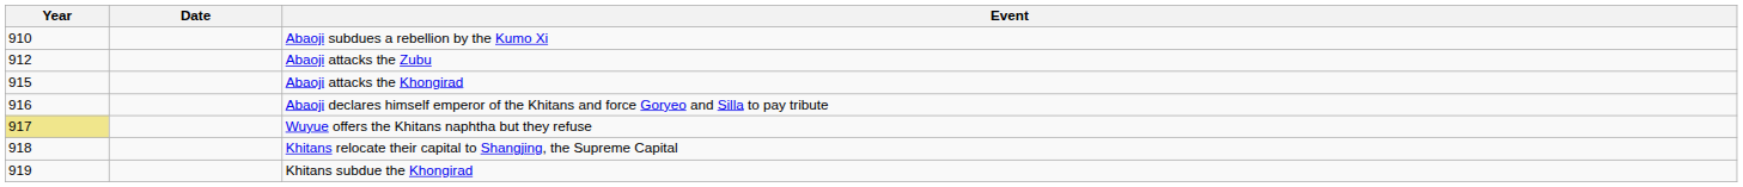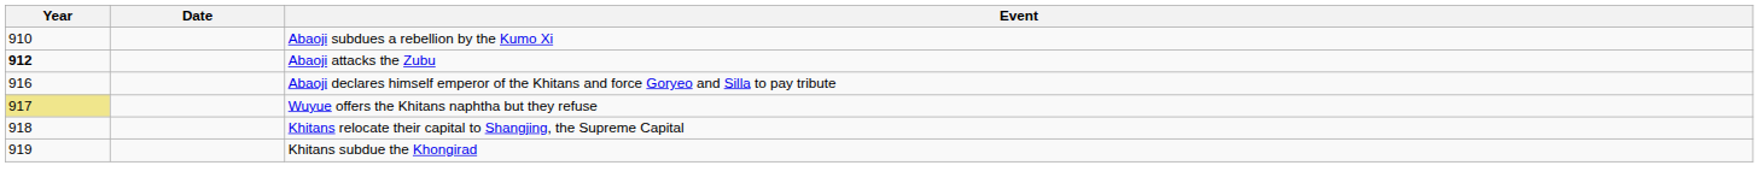Abaoji attacks the Zubu | Year: normal -> bold
- row: 915 | Abaoji attacks the Khongirad
